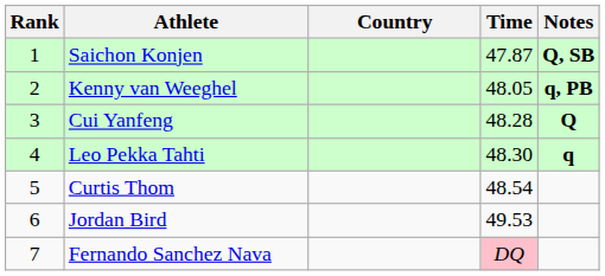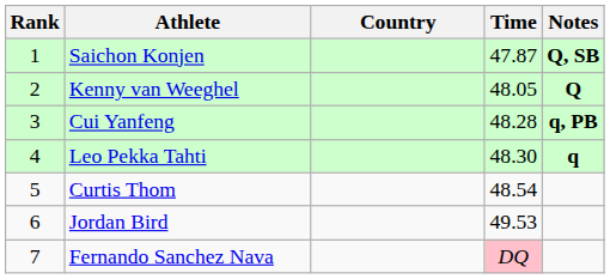Kenny van Weeghel | Notes: q, PB -> Q
Cui Yanfeng | Notes: Q -> q, PB
